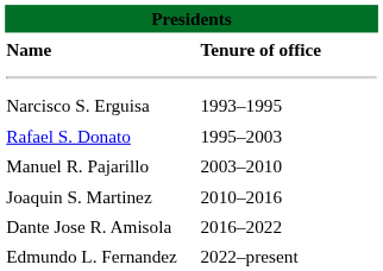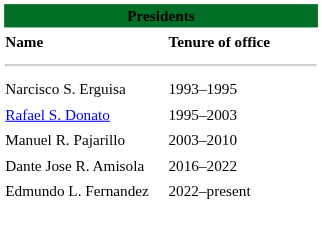- row: Joaquin S. Martinez | 2010–2016
